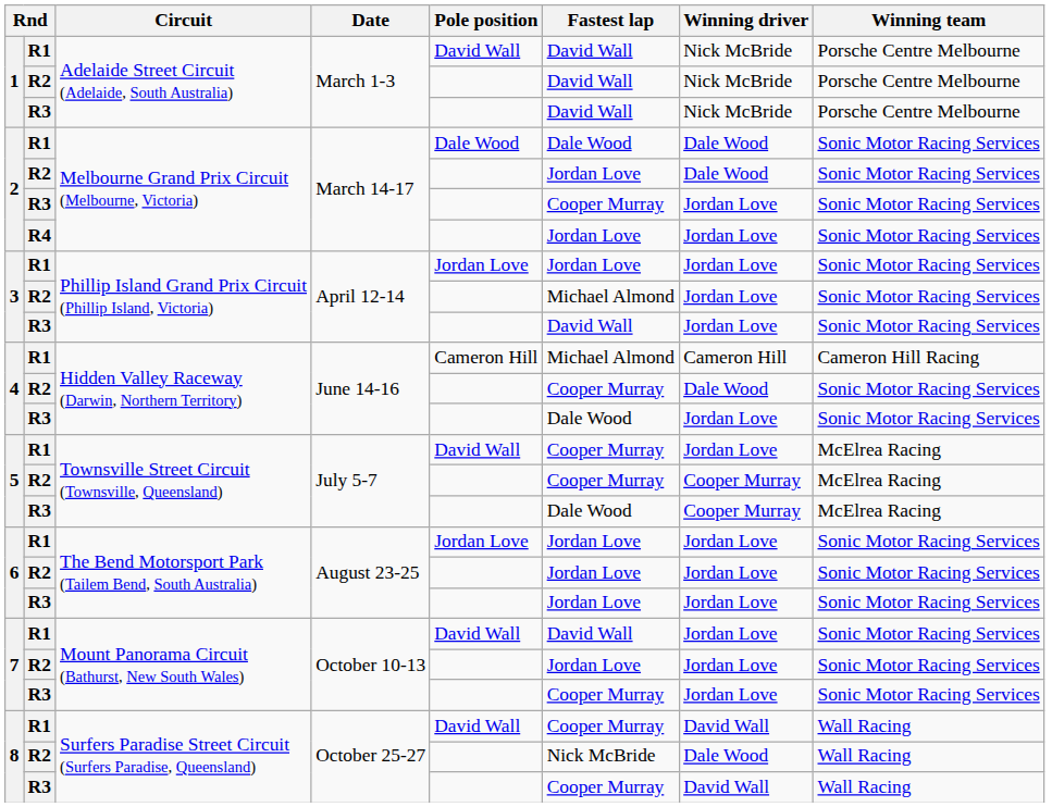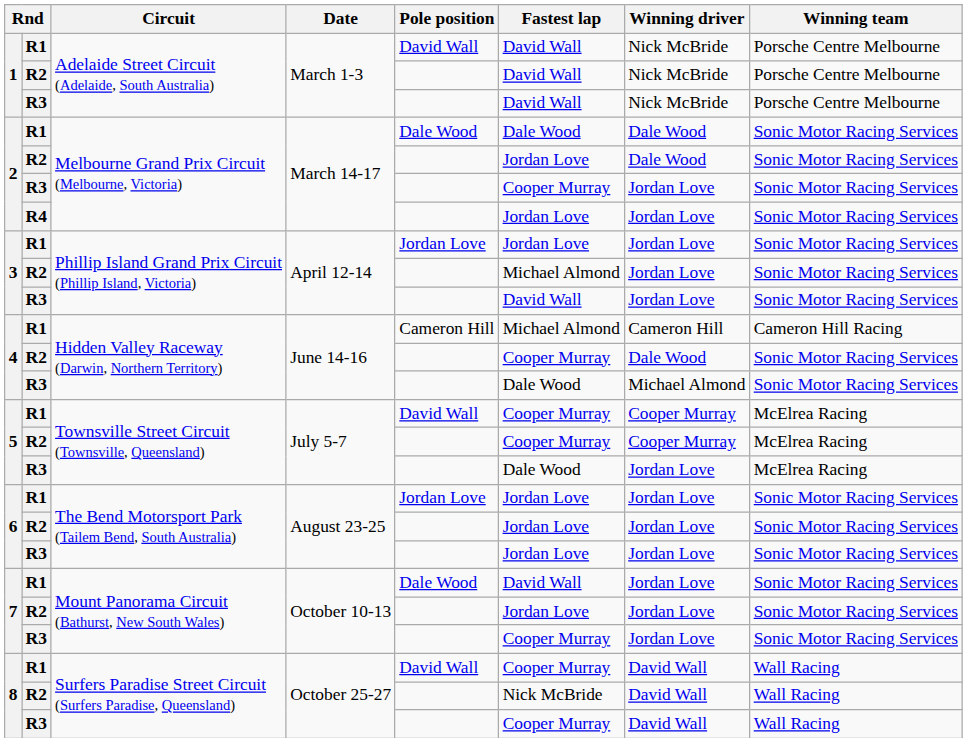4 / R3 | Winning driver: Jordan Love -> Michael Almond
5 / R1 | Winning driver: Jordan Love -> Cooper Murray
5 / R3 | Winning driver: Cooper Murray -> Jordan Love
7 / R1 | Pole position: David Wall -> Dale Wood
8 / R2 | Winning driver: Dale Wood -> David Wall
